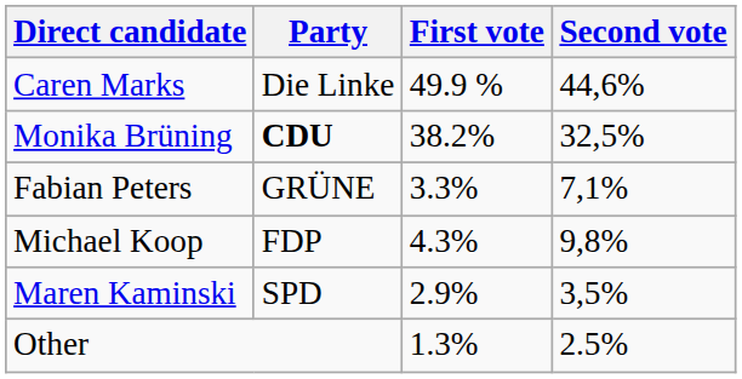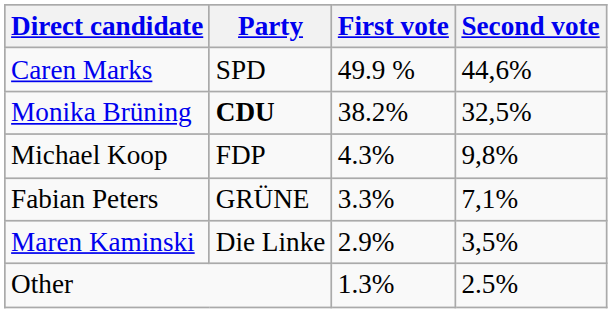Caren Marks | Party: Die Linke -> SPD
rows swapped: Fabian Peters <-> Michael Koop
Maren Kaminski | Party: SPD -> Die Linke
